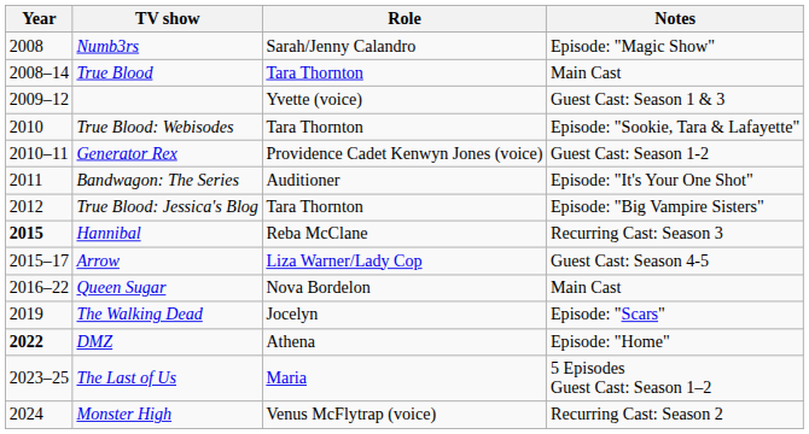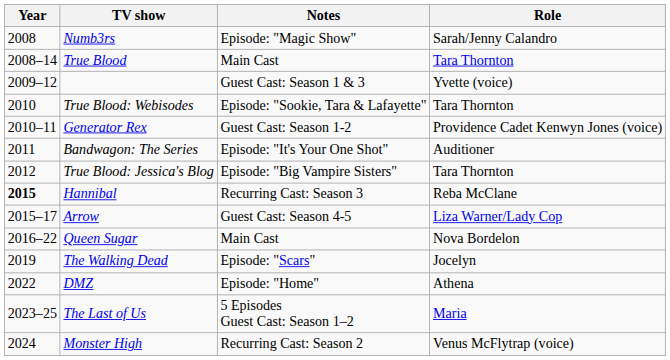columns swapped: Role <-> Notes
DMZ | Year: bold -> normal
